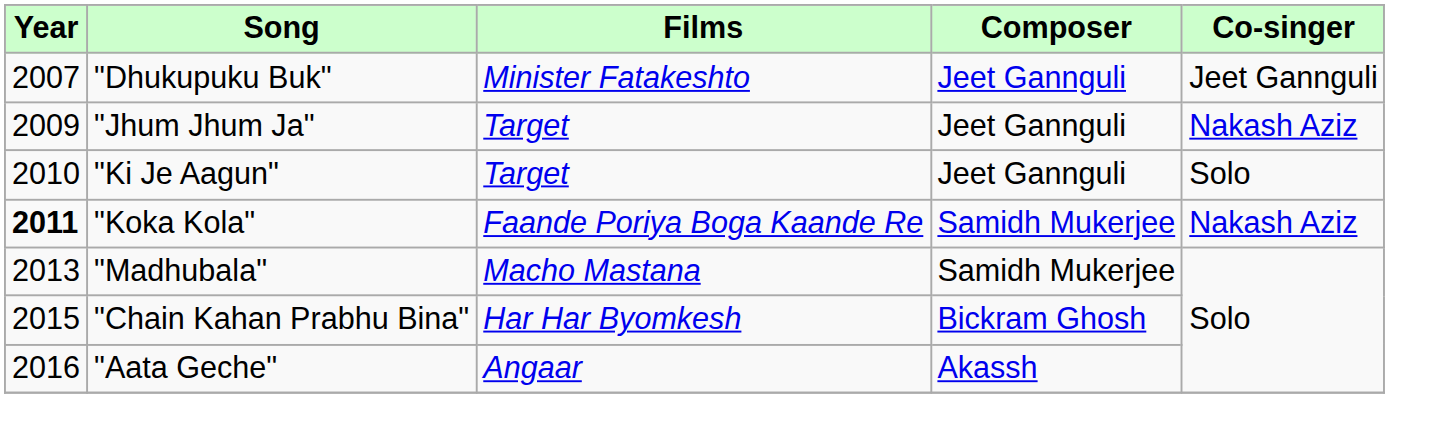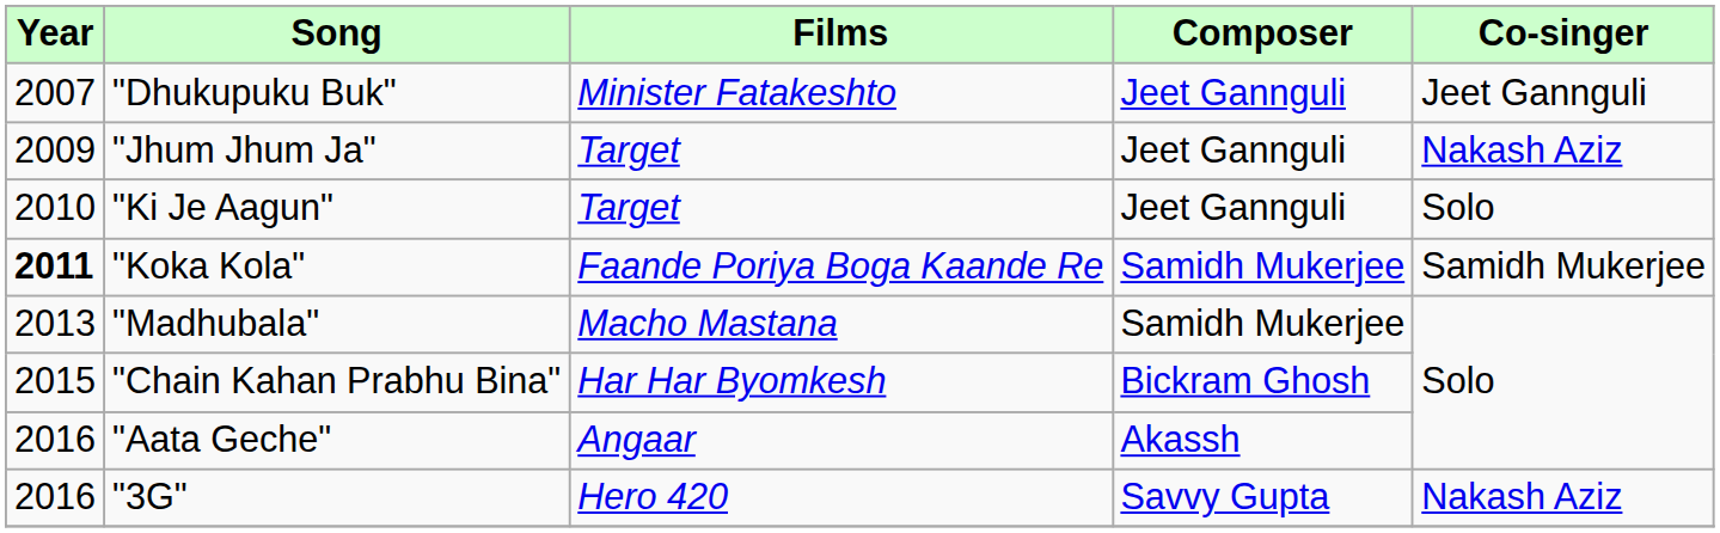"Koka Kola" | Co-singer: Nakash Aziz -> Samidh Mukerjee
+ row: 2016 | "3G" | Hero 420 | Savvy Gupta | Nakash Aziz
